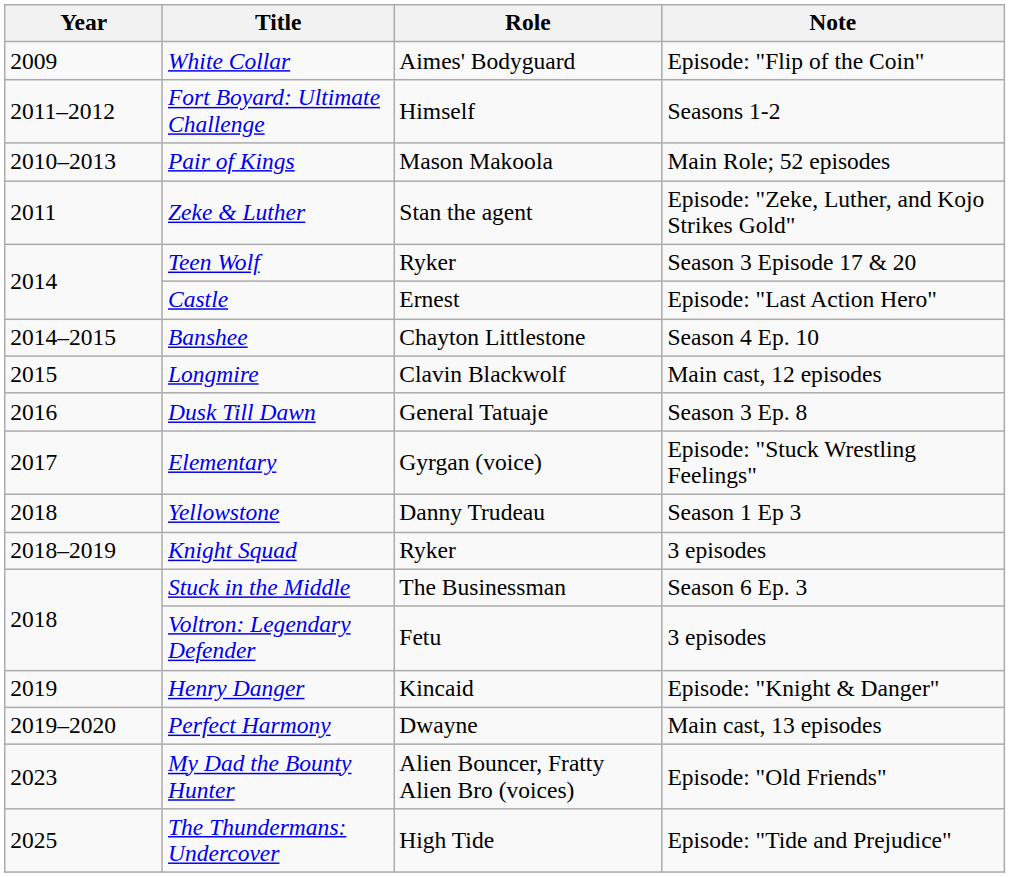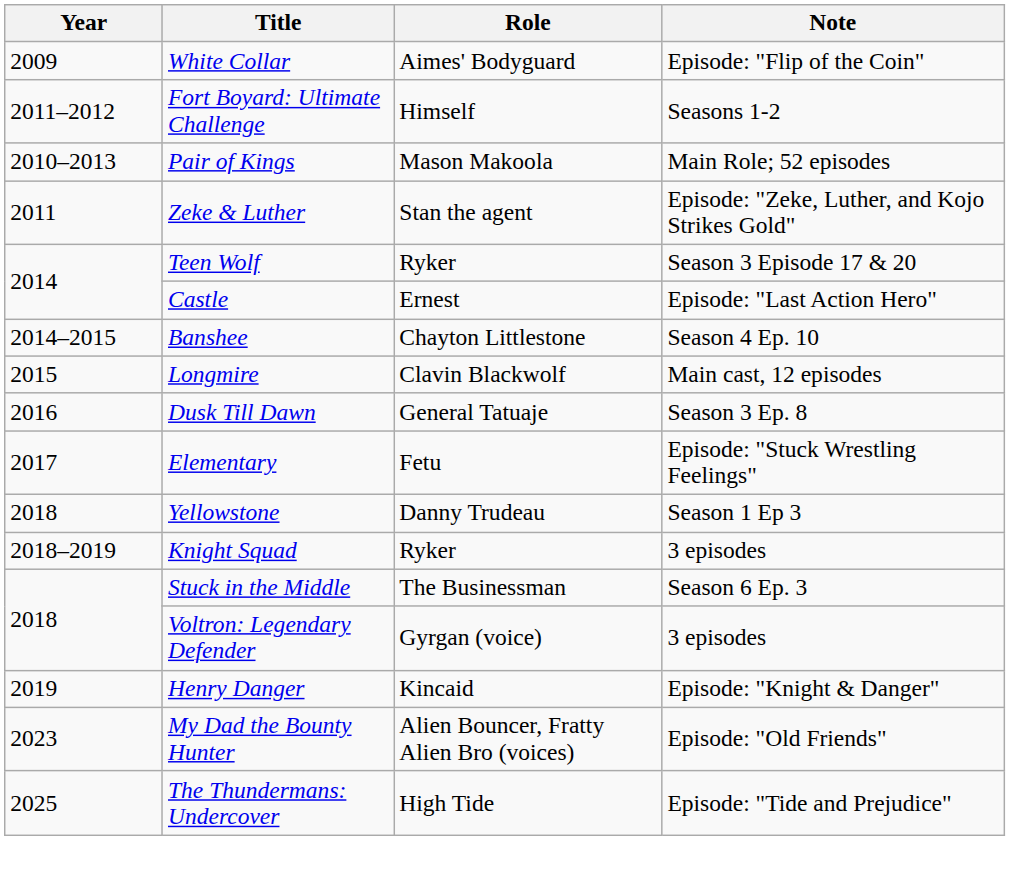Elementary | Role: Gyrgan (voice) -> Fetu
Voltron: Legendary Defender | Role: Fetu -> Gyrgan (voice)
- row: 2019–2020 | Perfect Harmony | Dwayne | Main cast, 13 episodes
